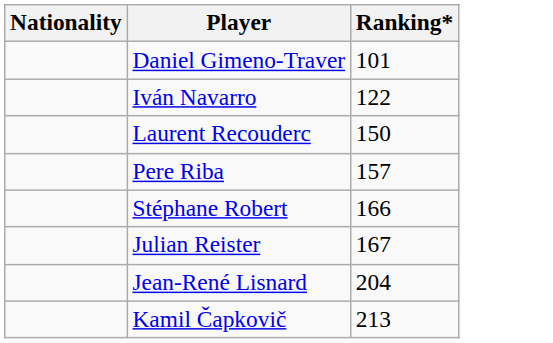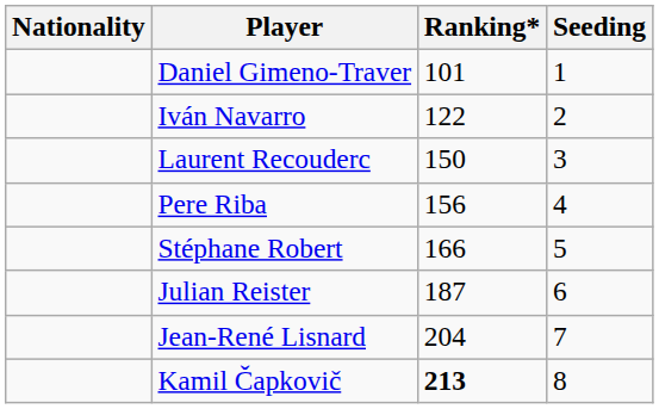+ column: Seeding | 1 | 2 | 3 | 4 | 5 | 6 | 7 | 8
Pere Riba | Ranking*: 157 -> 156
Julian Reister | Ranking*: 167 -> 187
Kamil Čapkovič | Ranking*: normal -> bold
